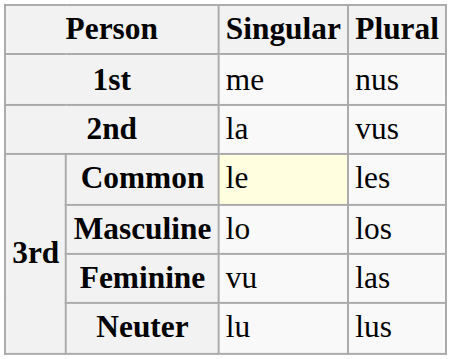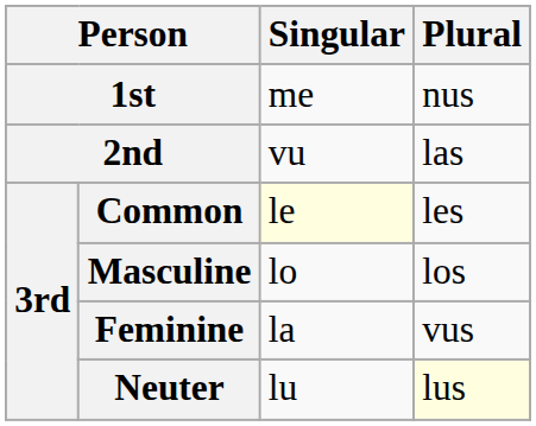2nd | Singular: la -> vu
2nd | Plural: vus -> las
Feminine | Singular: vu -> la
Feminine | Plural: las -> vus
Neuter | Plural: no background -> lightyellow background
